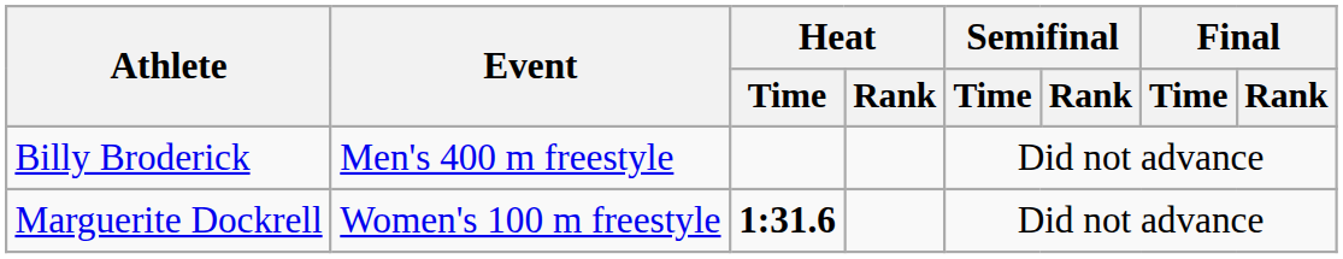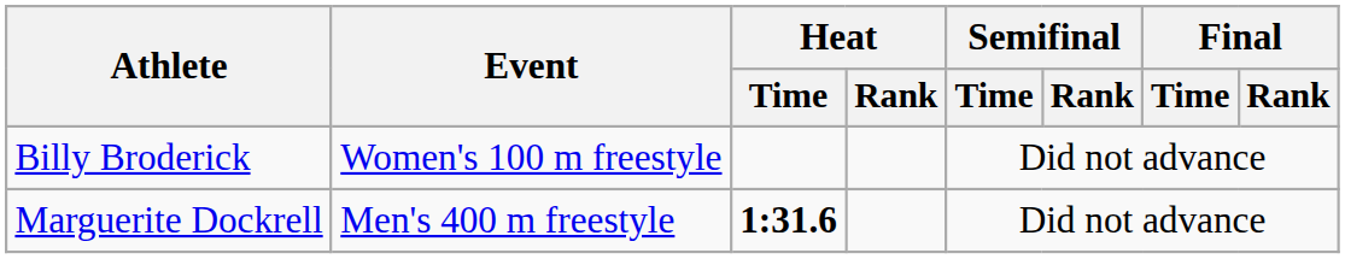Billy Broderick | Event: Men's 400 m freestyle -> Women's 100 m freestyle
Marguerite Dockrell | Event: Women's 100 m freestyle -> Men's 400 m freestyle
